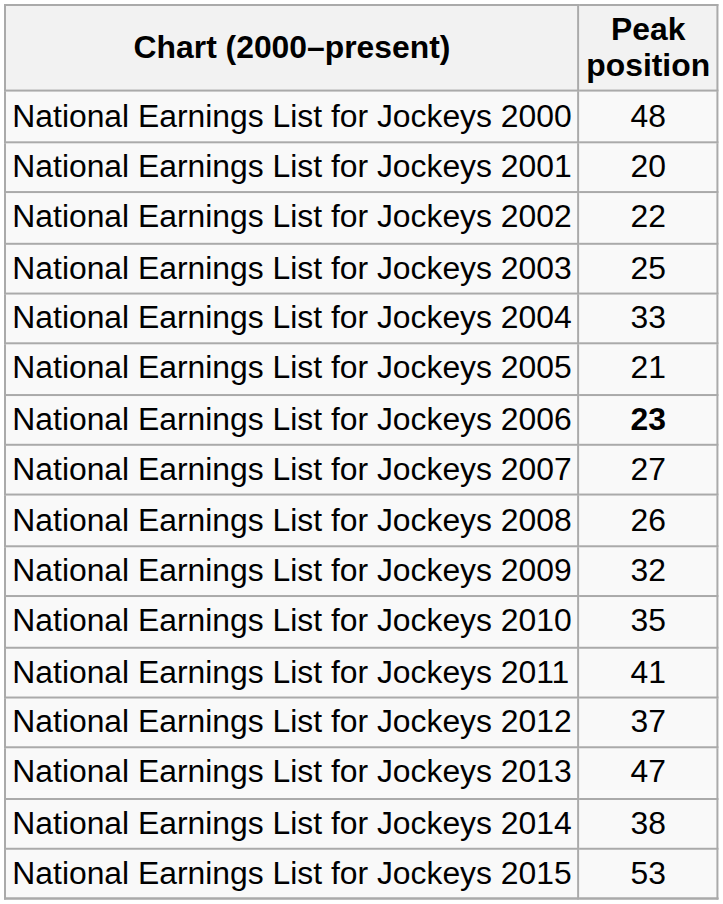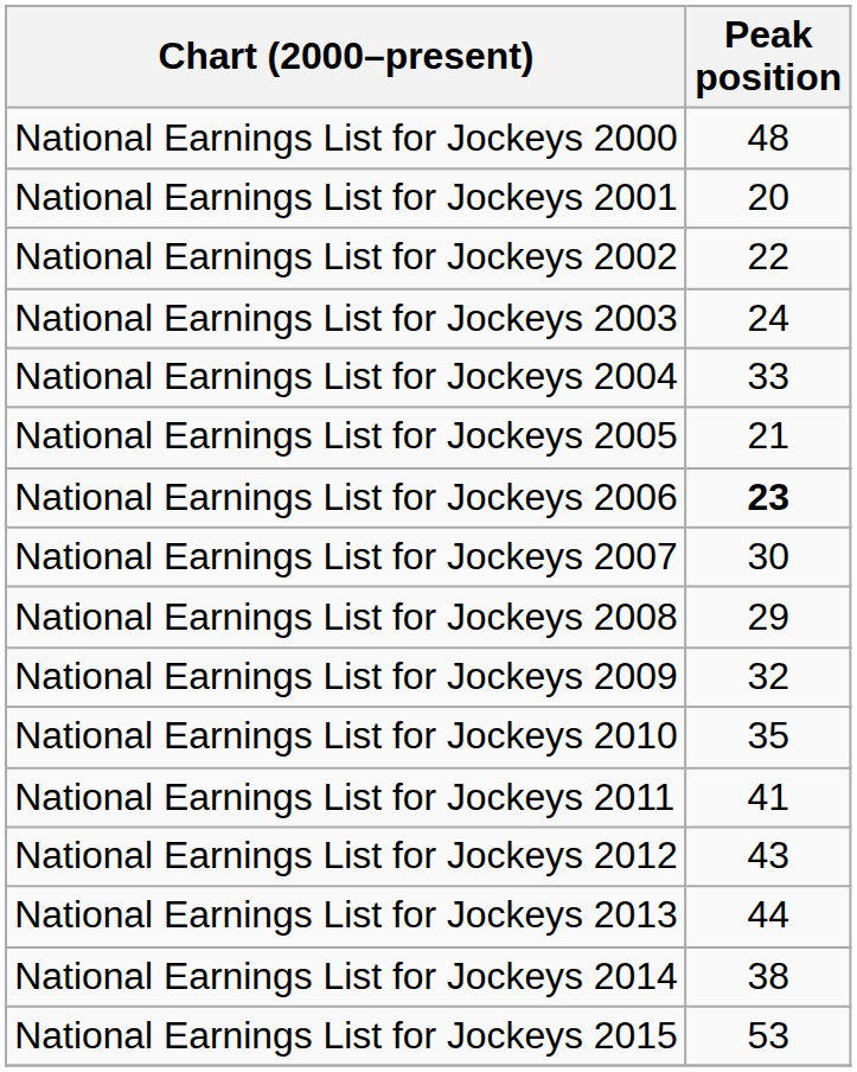National Earnings List for Jockeys 2003 | Peak position: 25 -> 24
National Earnings List for Jockeys 2007 | Peak position: 27 -> 30
National Earnings List for Jockeys 2008 | Peak position: 26 -> 29
National Earnings List for Jockeys 2012 | Peak position: 37 -> 43
National Earnings List for Jockeys 2013 | Peak position: 47 -> 44
